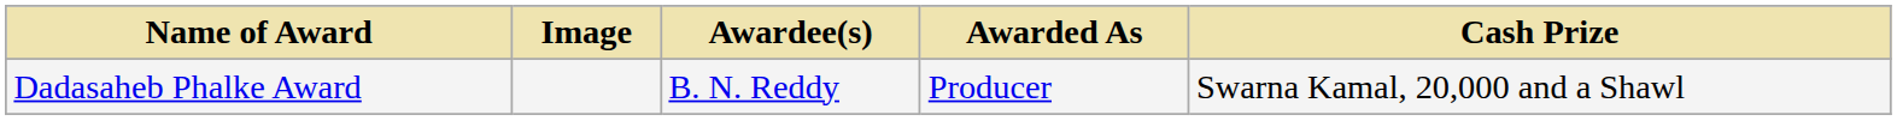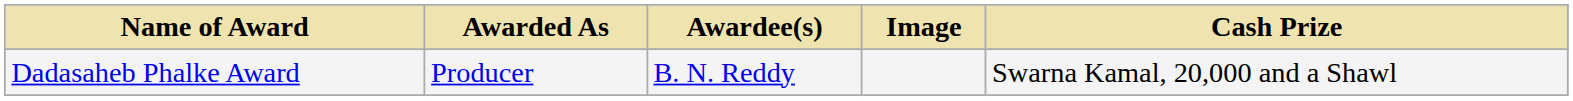columns swapped: Image <-> Awarded As
